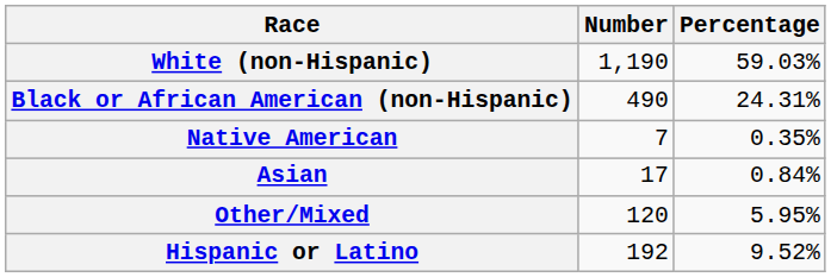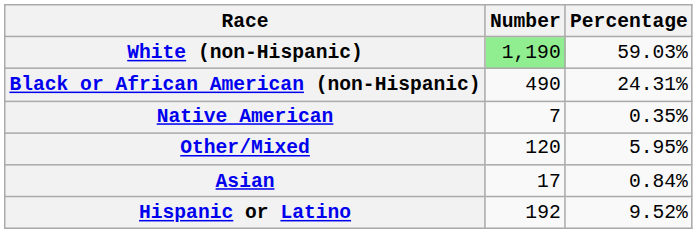White (non-Hispanic) | Number: no background -> lightgreen background
rows swapped: Asian <-> Other/Mixed
